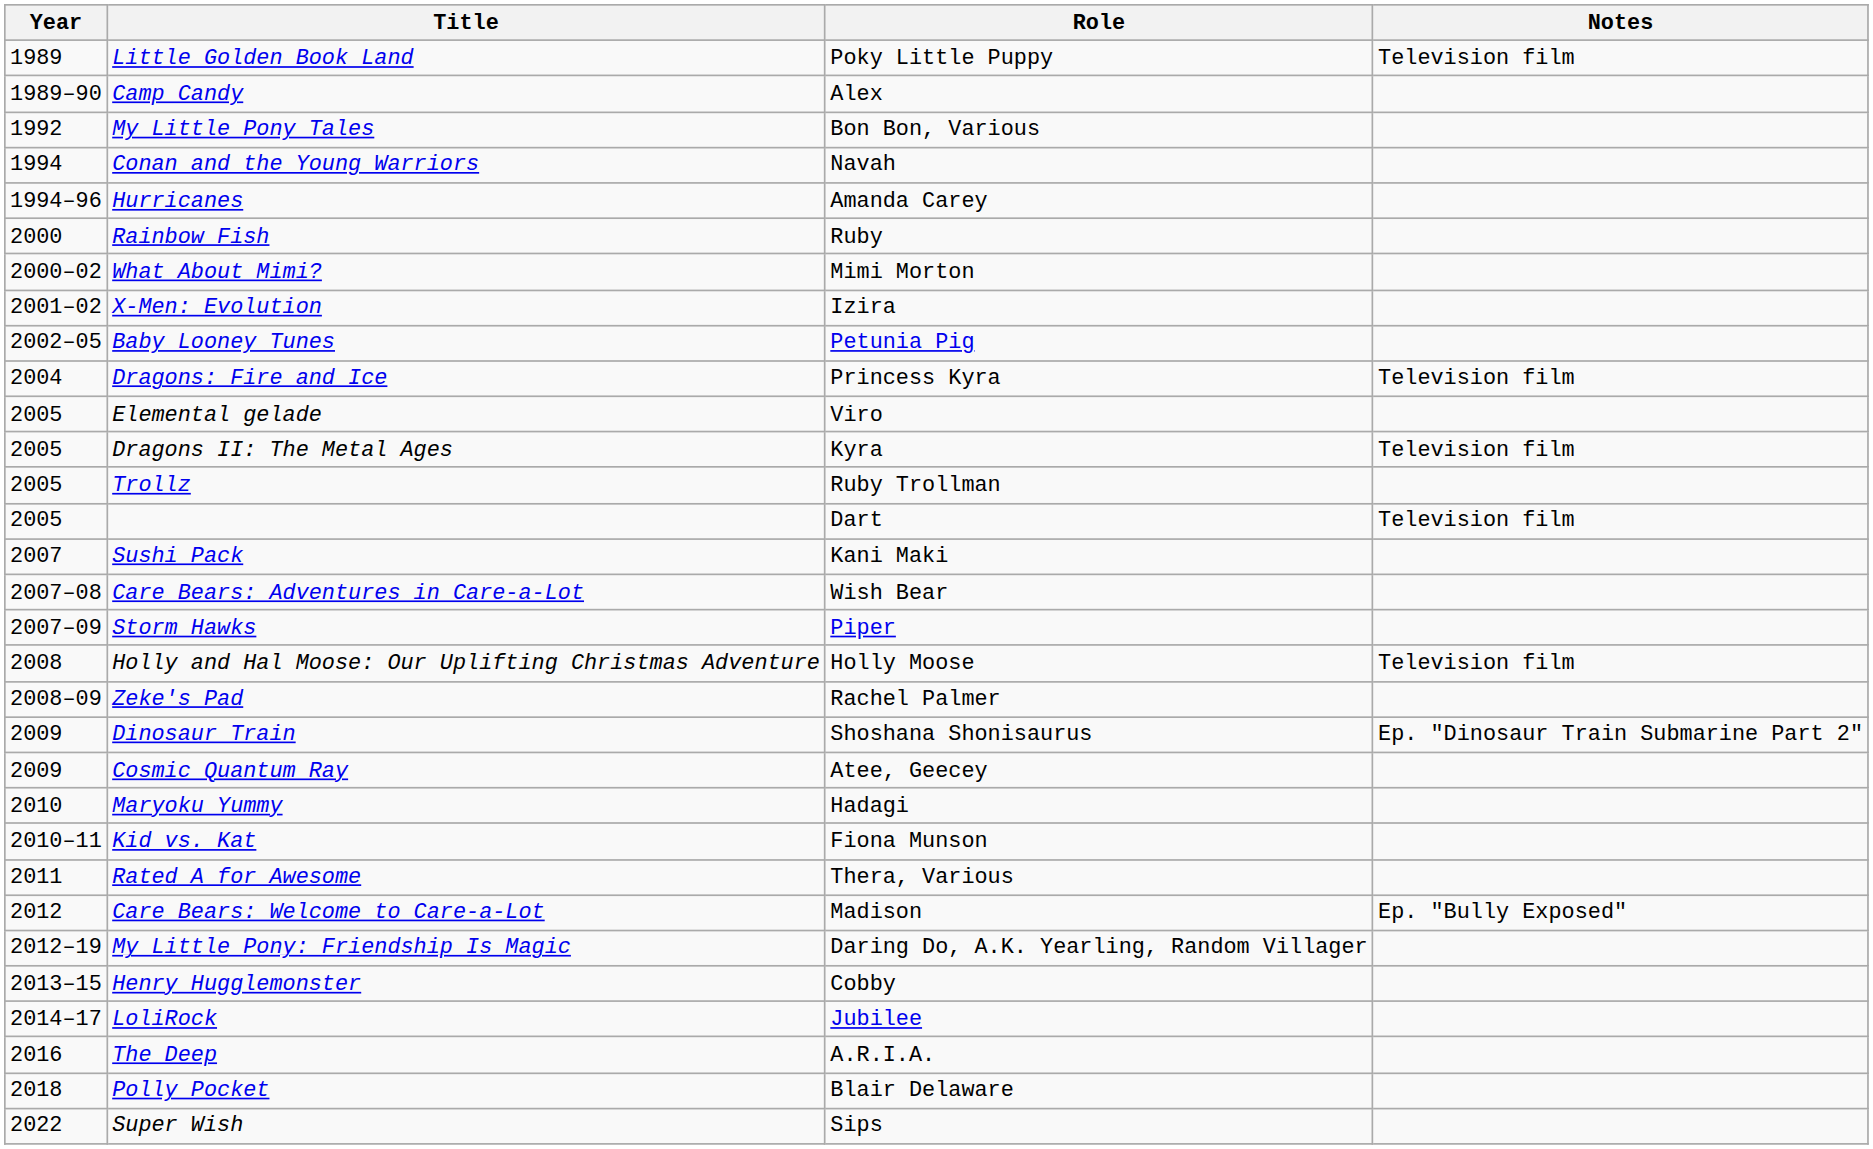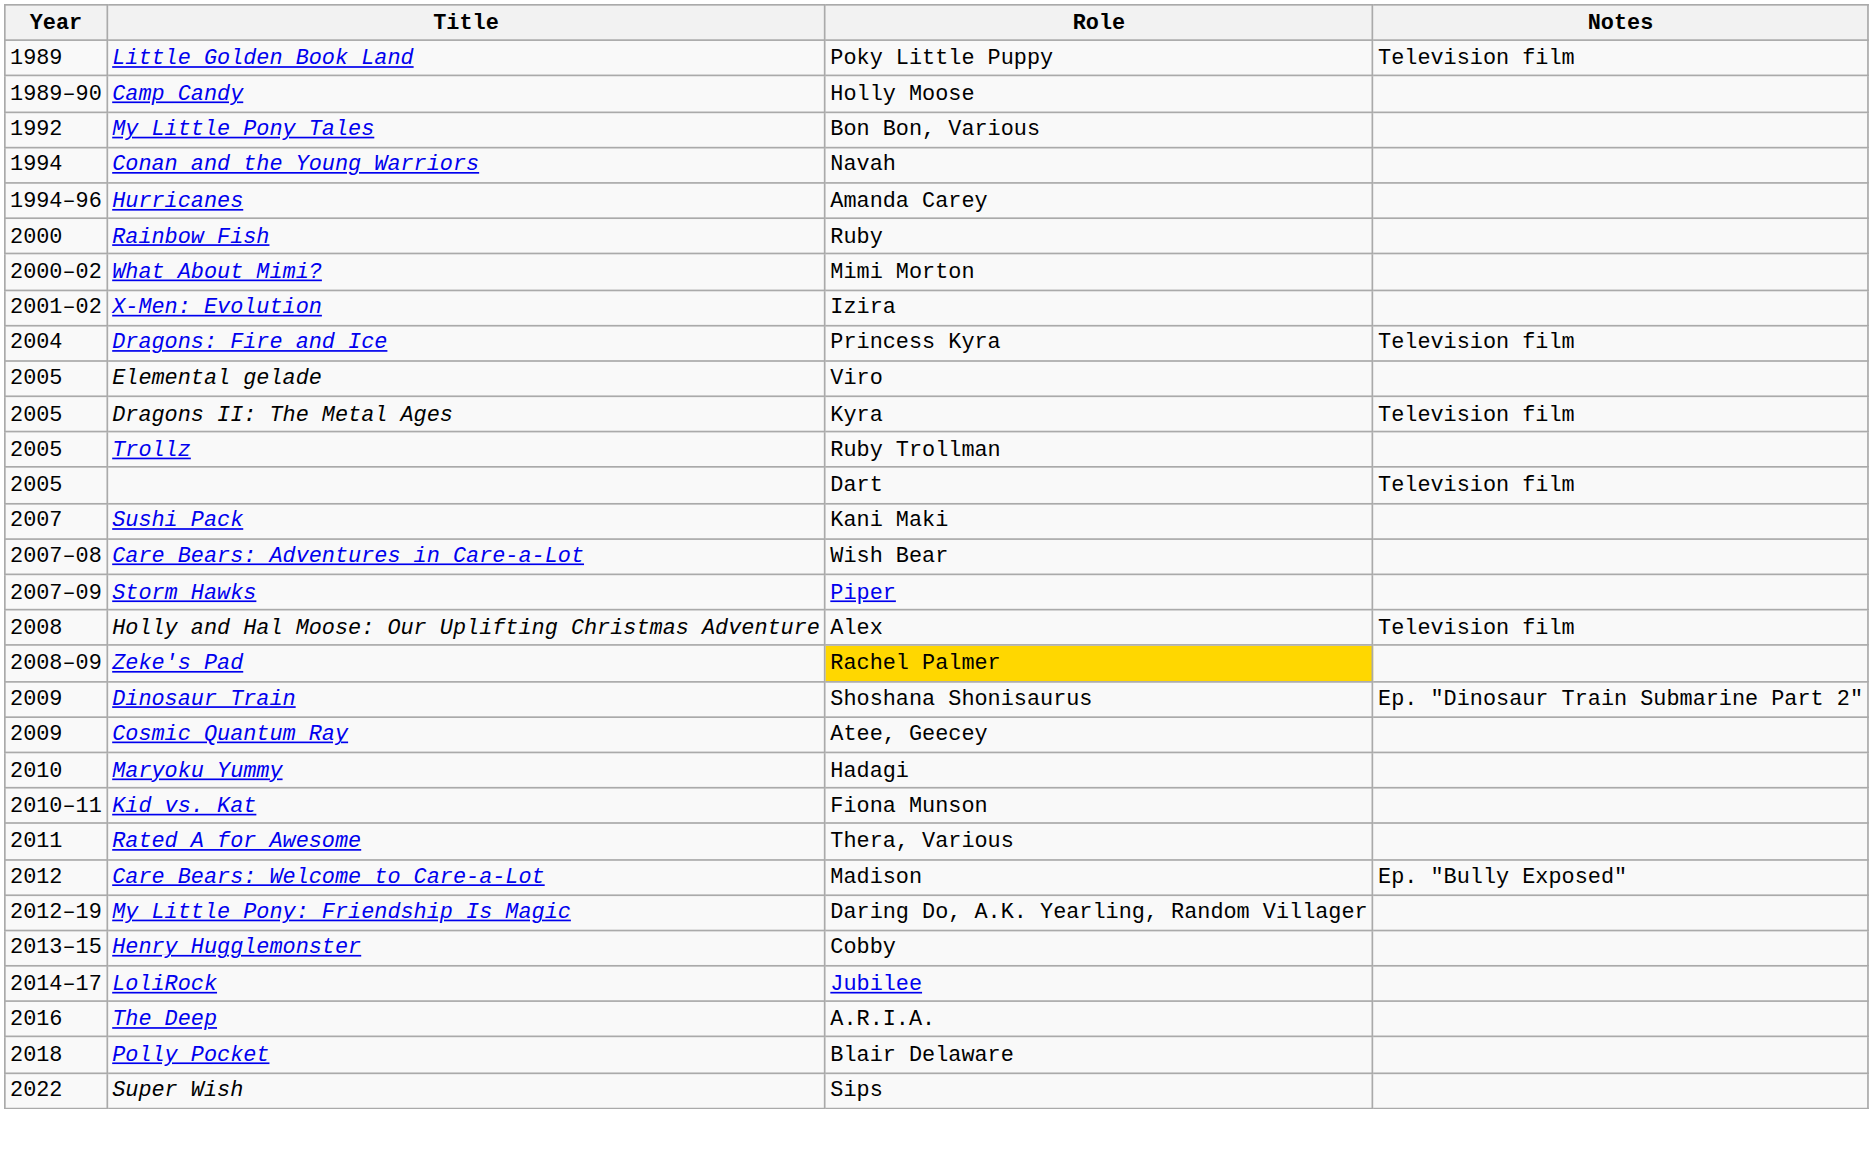Camp Candy | Role: Alex -> Holly Moose
- row: 2002–05 | Baby Looney Tunes | Petunia Pig
Holly and Hal Moose: Our Uplifting Christmas Adventure | Role: Holly Moose -> Alex
Zeke's Pad | Role: no background -> gold background
